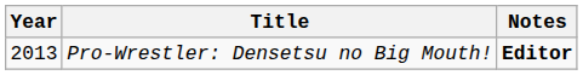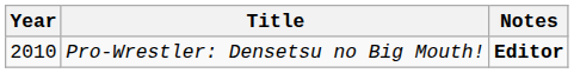Pro-Wrestler: Densetsu no Big Mouth! | Year: 2013 -> 2010
